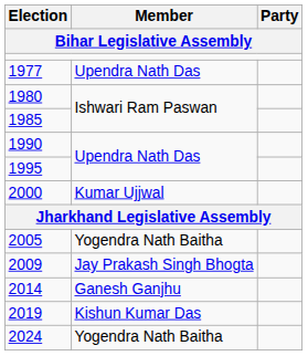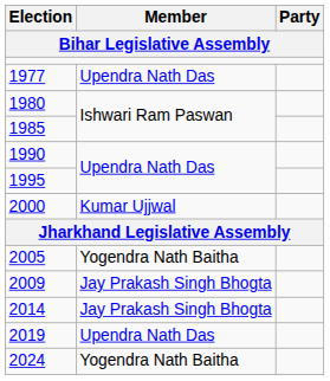2014 | Member: Ganesh Ganjhu -> Jay Prakash Singh Bhogta
2019 | Member: Kishun Kumar Das -> Upendra Nath Das
